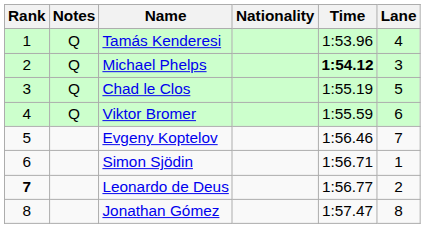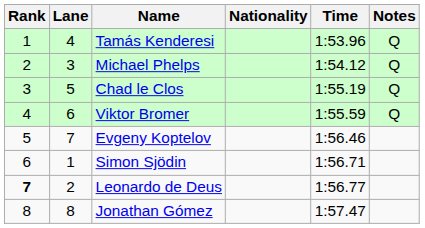columns swapped: Lane <-> Notes
Michael Phelps | Time: bold -> normal
